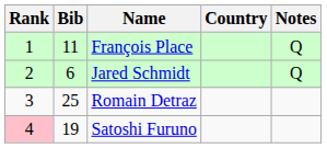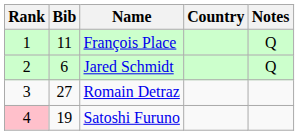Romain Detraz | Bib: 25 -> 27
